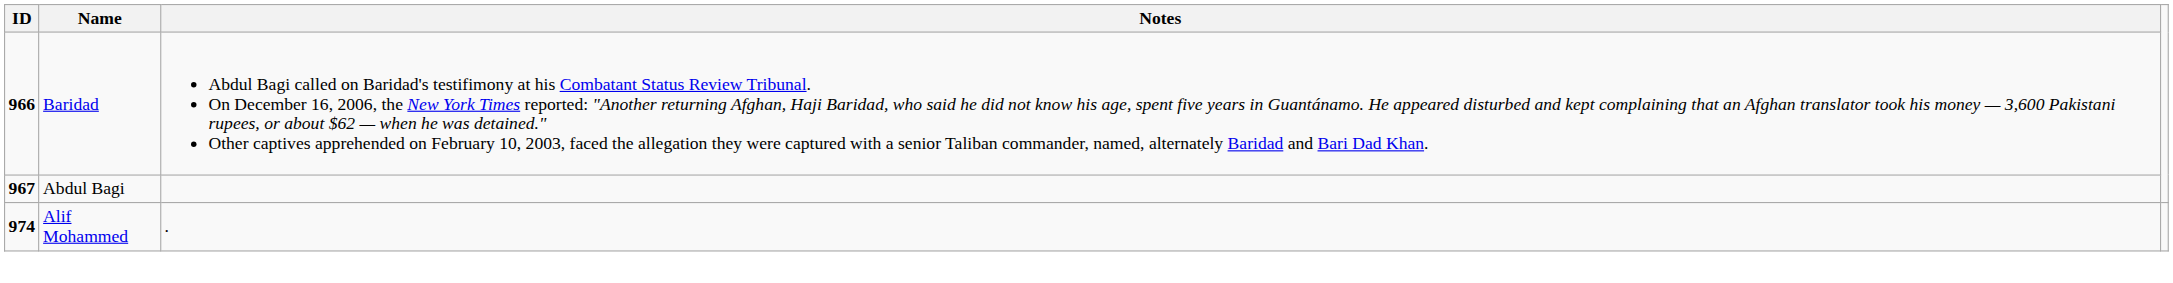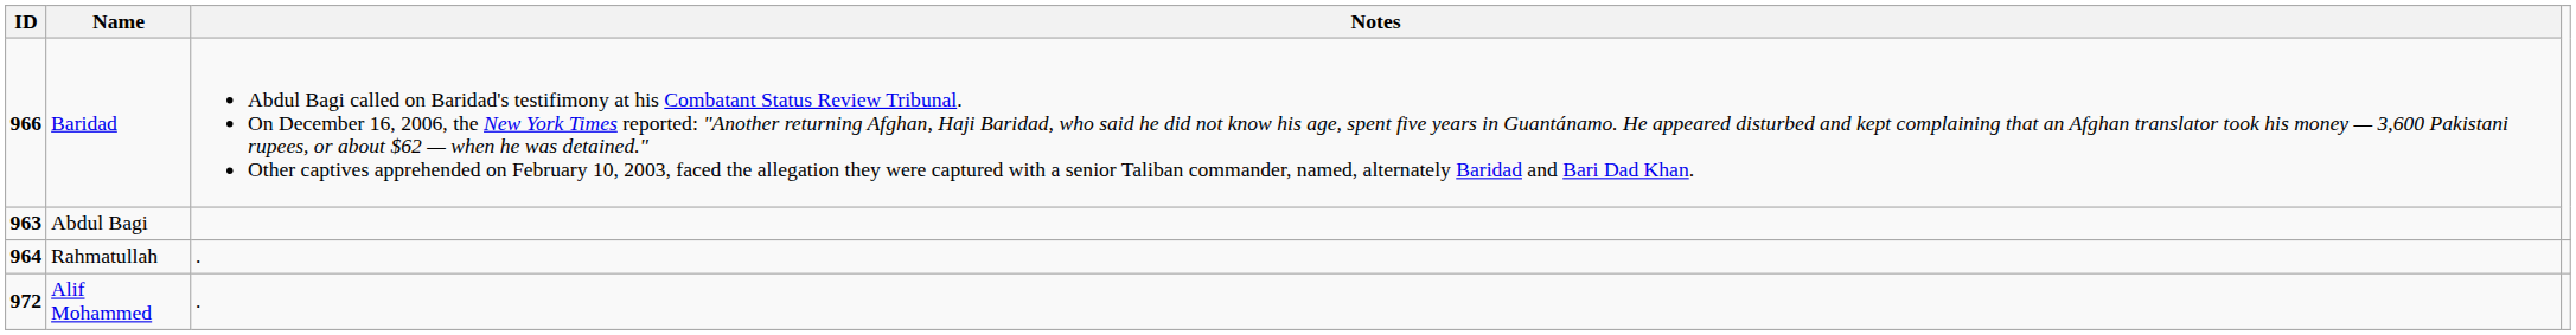Abdul Bagi | ID: 967 -> 963
+ row: 964 | Rahmatullah | .
Alif Mohammed | ID: 974 -> 972
